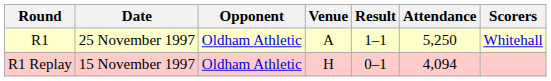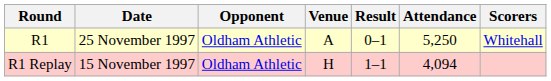R1 | Result: 1–1 -> 0–1
R1 Replay | Result: 0–1 -> 1–1
